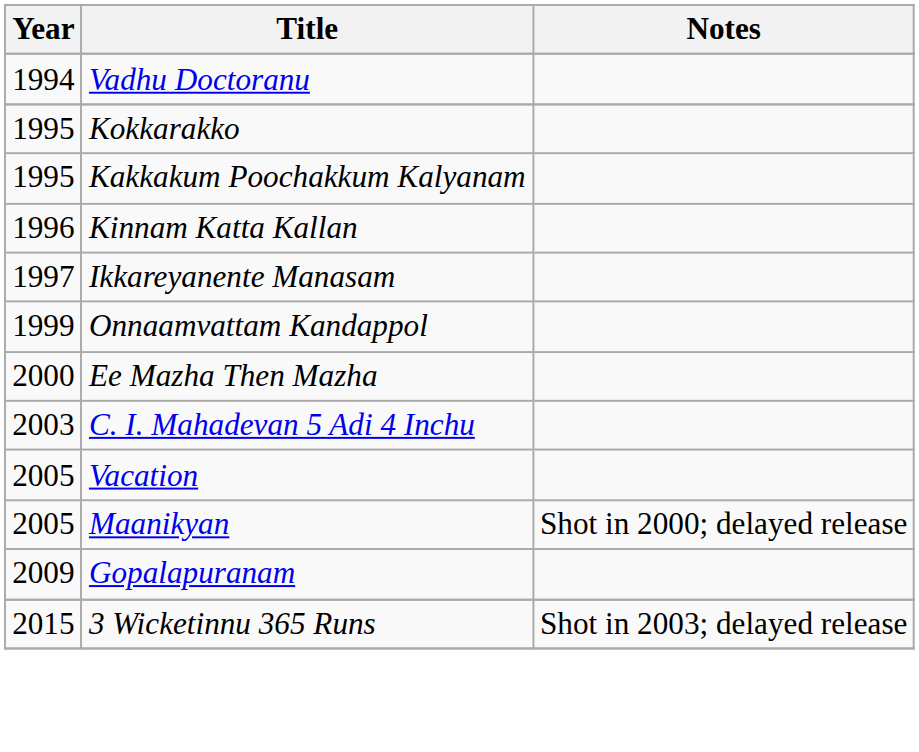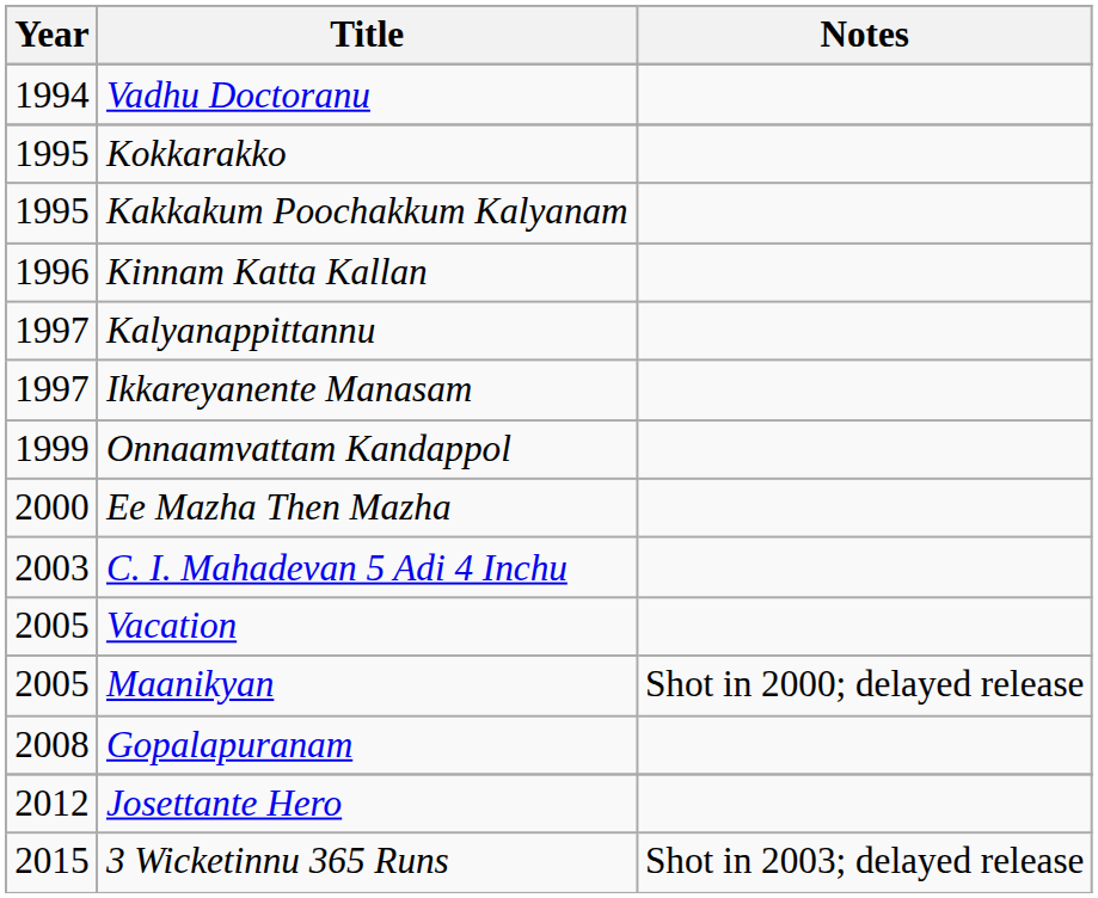+ row: 1997 | Kalyanappittannu
Gopalapuranam | Year: 2009 -> 2008
+ row: 2012 | Josettante Hero
